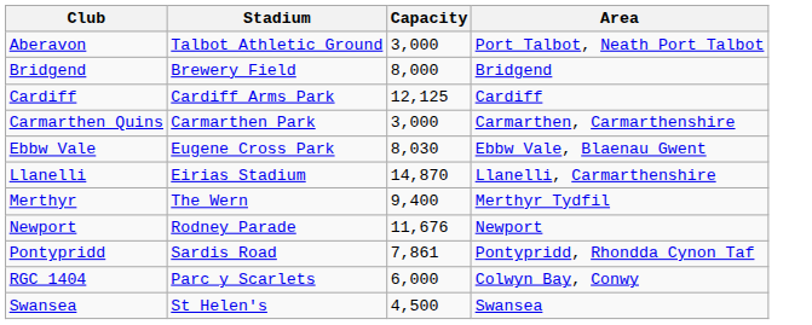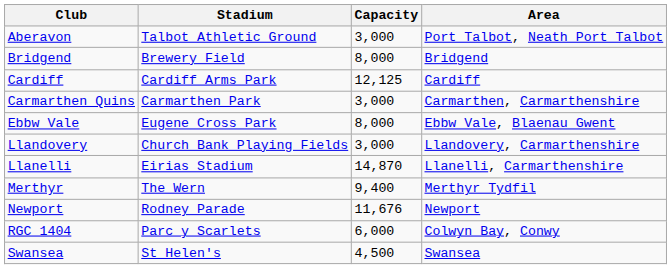Ebbw Vale | Capacity: 8,030 -> 8,000
+ row: Llandovery | Church Bank Playing Fields | 3,000 | Llandovery, Carmarthenshire
- row: Pontypridd | Sardis Road | 7,861 | Pontypridd, Rhondda Cynon Taf
